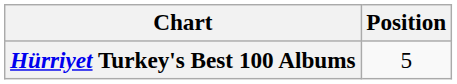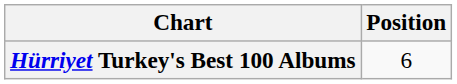Hürriyet Turkey's Best 100 Albums | Position: 5 -> 6
